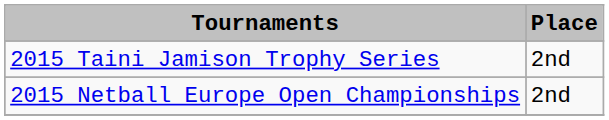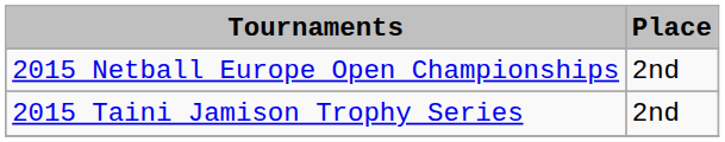rows swapped: 2015 Netball Europe Open Championships <-> 2015 Taini Jamison Trophy Series
